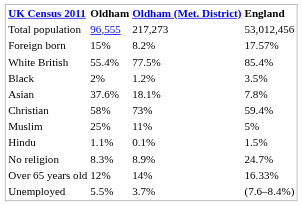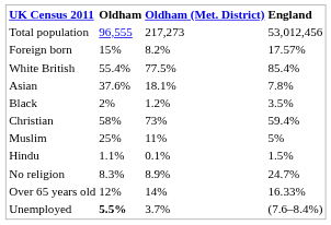rows swapped: Asian <-> Black
Unemployed | Oldham: normal -> bold
